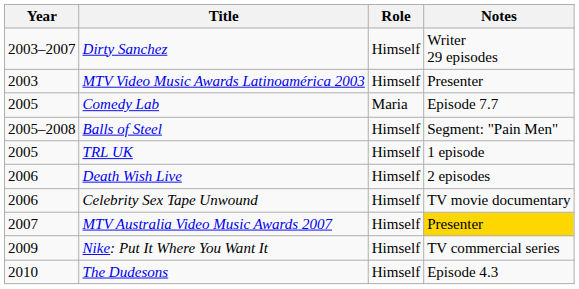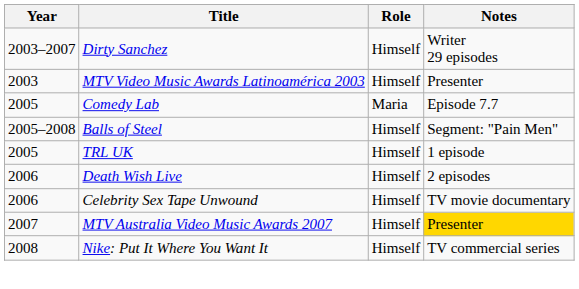Nike: Put It Where You Want It | Year: 2009 -> 2008
- row: 2010 | The Dudesons | Himself | Episode 4.3
